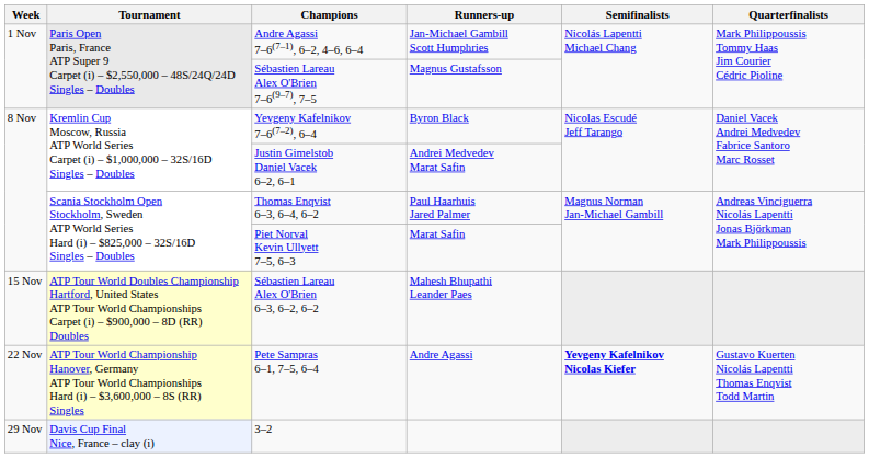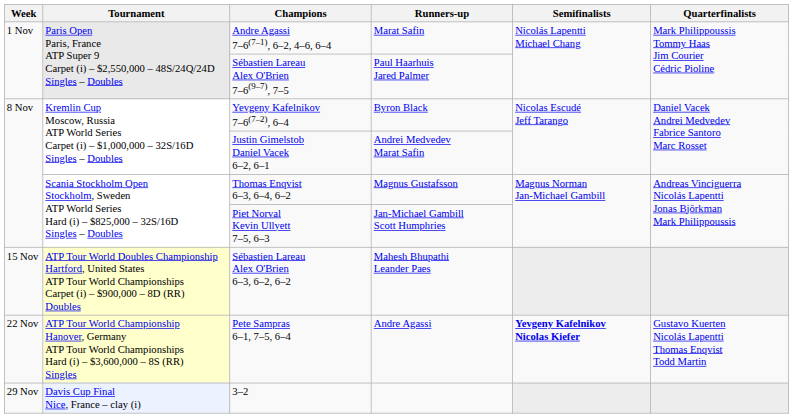Andre Agassi 7–6(7–1), 6–2, 4–6, 6–4 | Runners-up: Jan-Michael Gambill Scott Humphries -> Marat Safin
Sébastien Lareau Alex O'Brien 7–6(9–7), 7–5 | Runners-up: Magnus Gustafsson -> Paul Haarhuis Jared Palmer
Thomas Enqvist 6–3, 6–4, 6–2 | Runners-up: Paul Haarhuis Jared Palmer -> Magnus Gustafsson
Piet Norval Kevin Ullyett 7–5, 6–3 | Runners-up: Marat Safin -> Jan-Michael Gambill Scott Humphries
